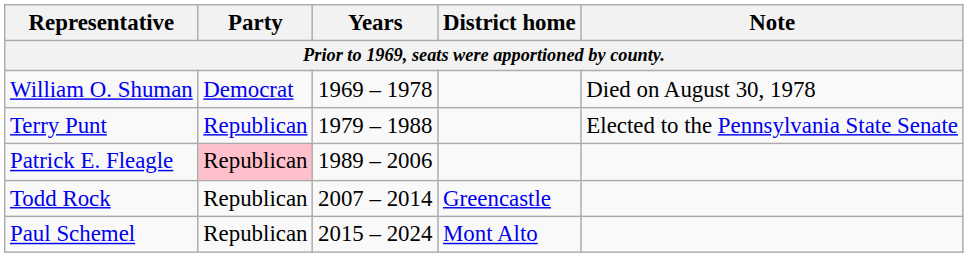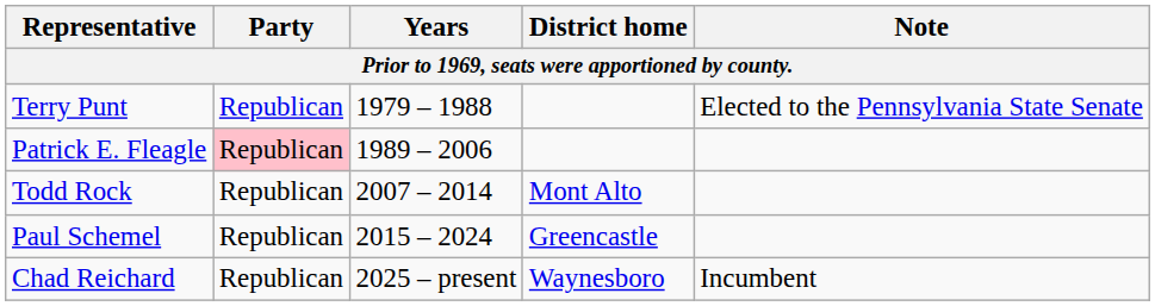- row: William O. Shuman | Democrat | 1969 – 1978 | Died on August 30, 1978
Todd Rock | District home: Greencastle -> Mont Alto
Paul Schemel | District home: Mont Alto -> Greencastle
+ row: Chad Reichard | Republican | 2025 – present | Waynesboro | Incumbent
